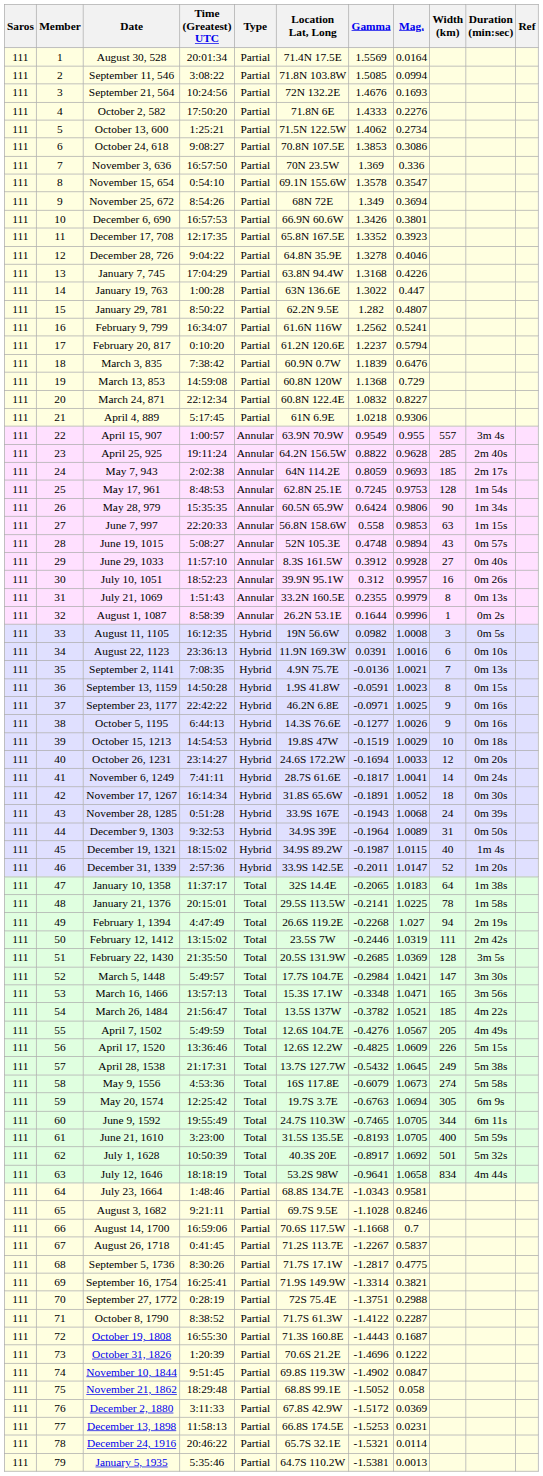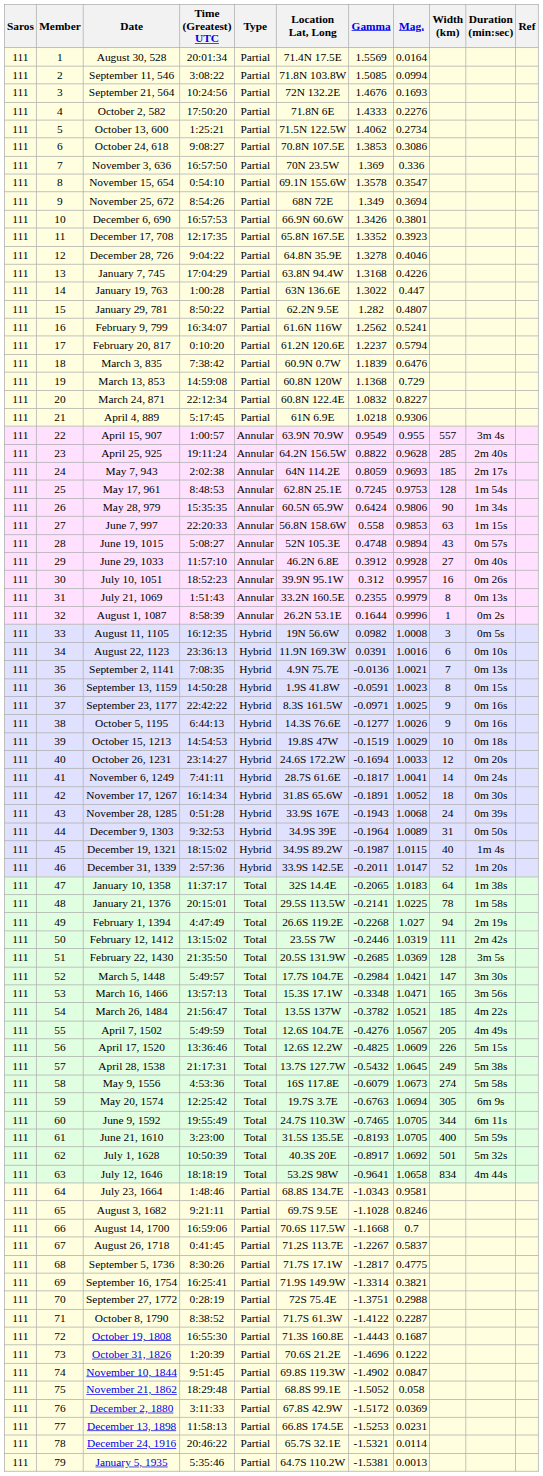June 29, 1033 | Location Lat, Long: 8.3S 161.5W -> 46.2N 6.8E
September 23, 1177 | Location Lat, Long: 46.2N 6.8E -> 8.3S 161.5W
